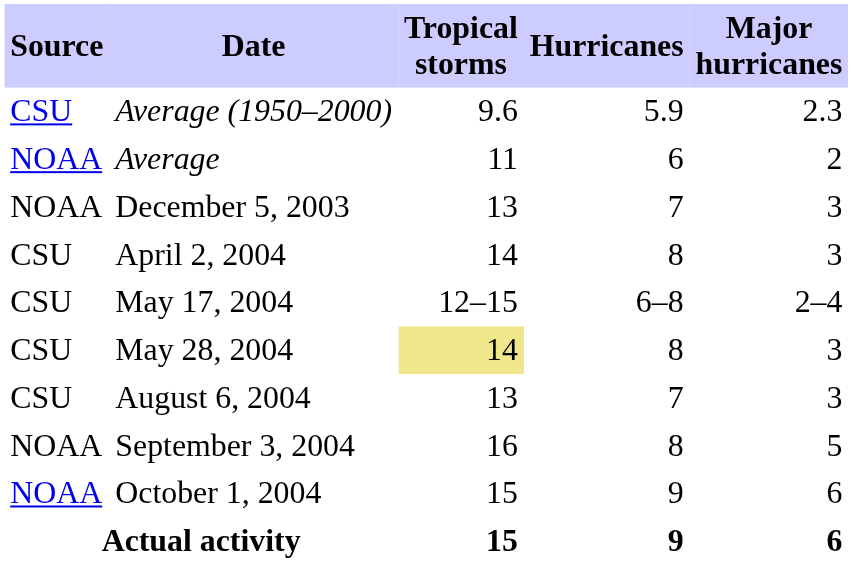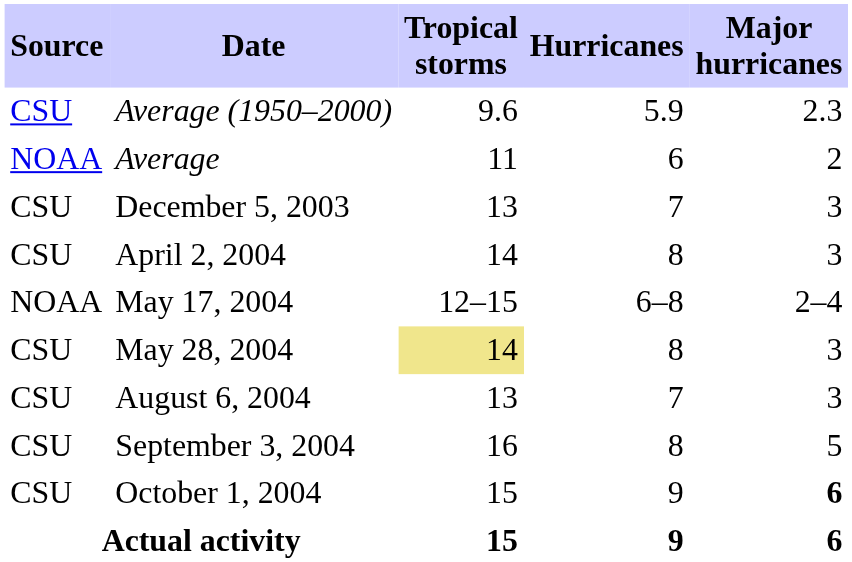December 5, 2003 | Source: NOAA -> CSU
May 17, 2004 | Source: CSU -> NOAA
September 3, 2004 | Source: NOAA -> CSU
October 1, 2004 | Source: NOAA -> CSU
October 1, 2004 | Major hurricanes: normal -> bold
